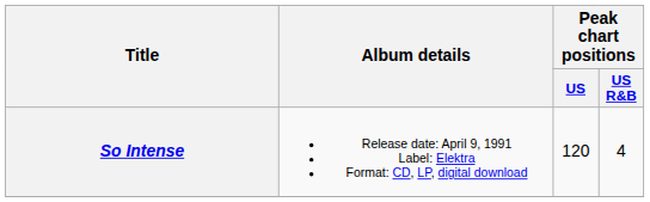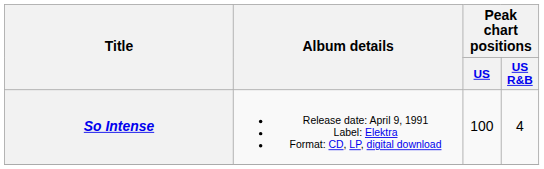So Intense | Peak chart positions / US: 120 -> 100
